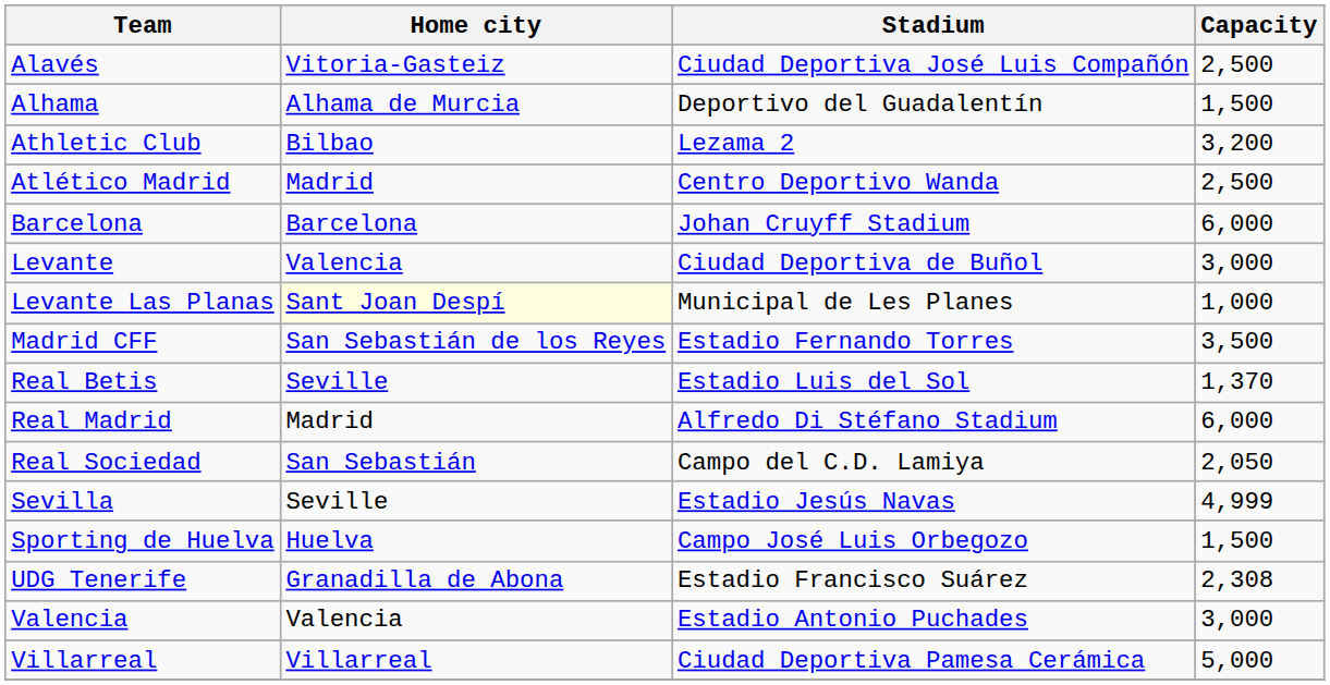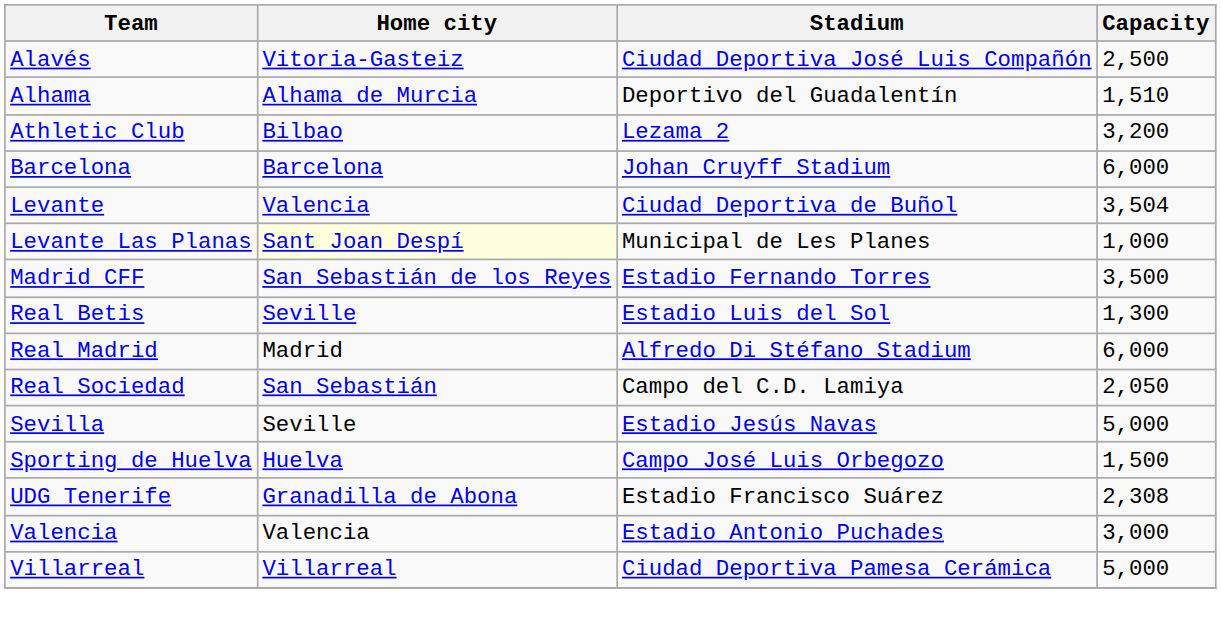Alhama | Capacity: 1,500 -> 1,510
- row: Atlético Madrid | Madrid | Centro Deportivo Wanda | 2,500
Levante | Capacity: 3,000 -> 3,504
Real Betis | Capacity: 1,370 -> 1,300
Sevilla | Capacity: 4,999 -> 5,000
